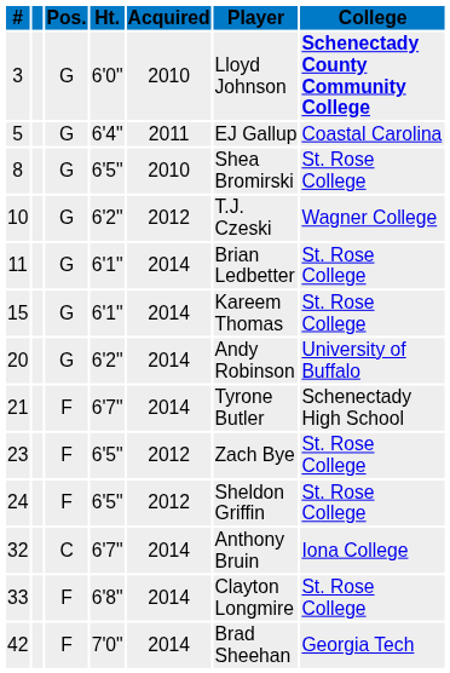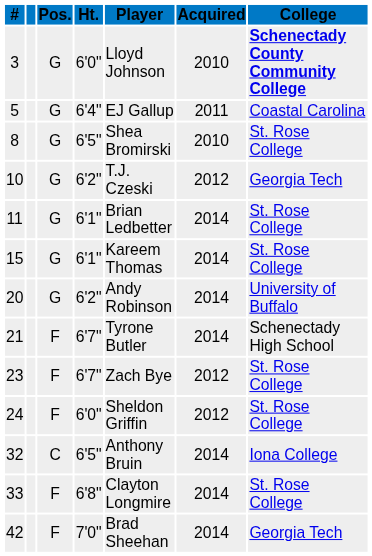columns swapped: Player <-> Acquired
10 | College: Wagner College -> Georgia Tech
23 | Ht.: 6'5" -> 6'7"
24 | Ht.: 6'5" -> 6'0"
32 | Ht.: 6'7" -> 6'5"
